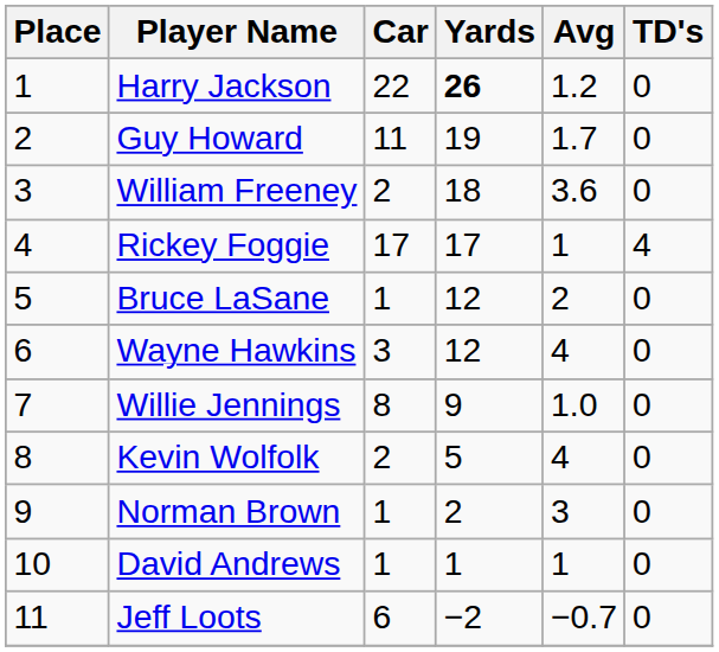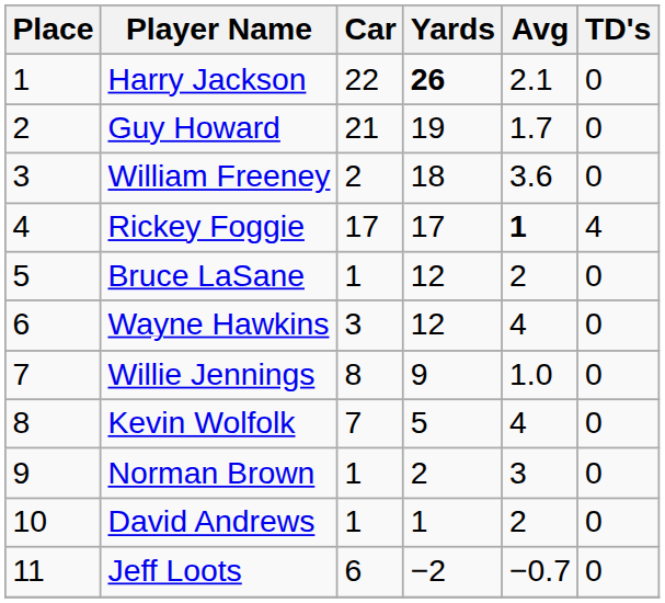Harry Jackson | Avg: 1.2 -> 2.1
Guy Howard | Car: 11 -> 21
Rickey Foggie | Avg: normal -> bold
Kevin Wolfolk | Car: 2 -> 7
David Andrews | Avg: 1 -> 2
